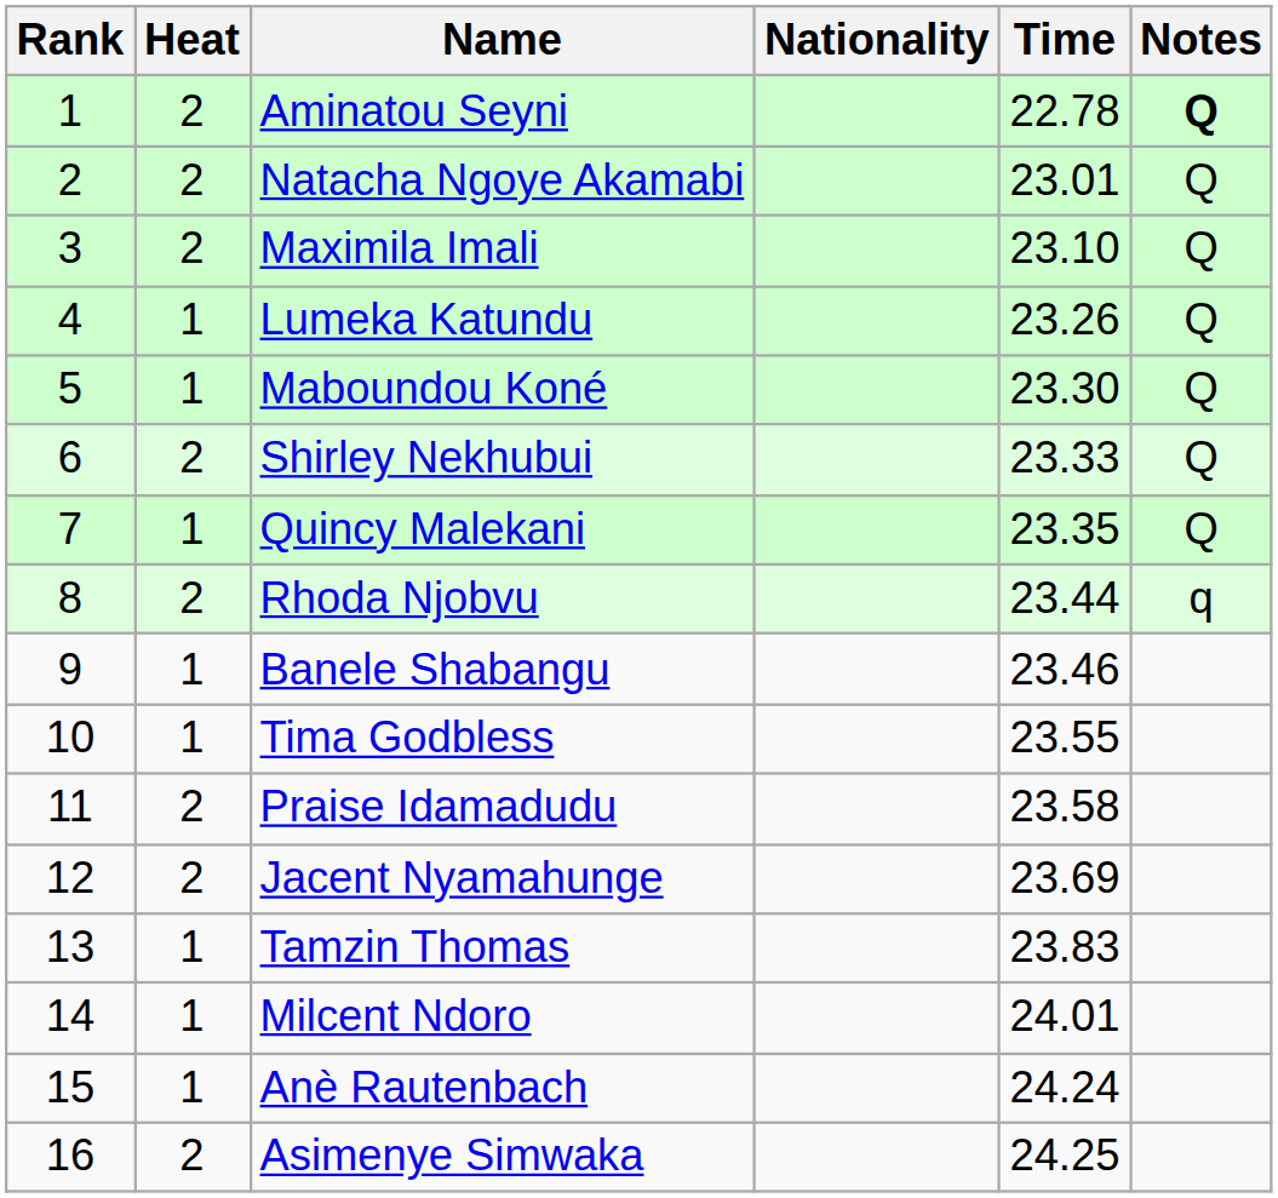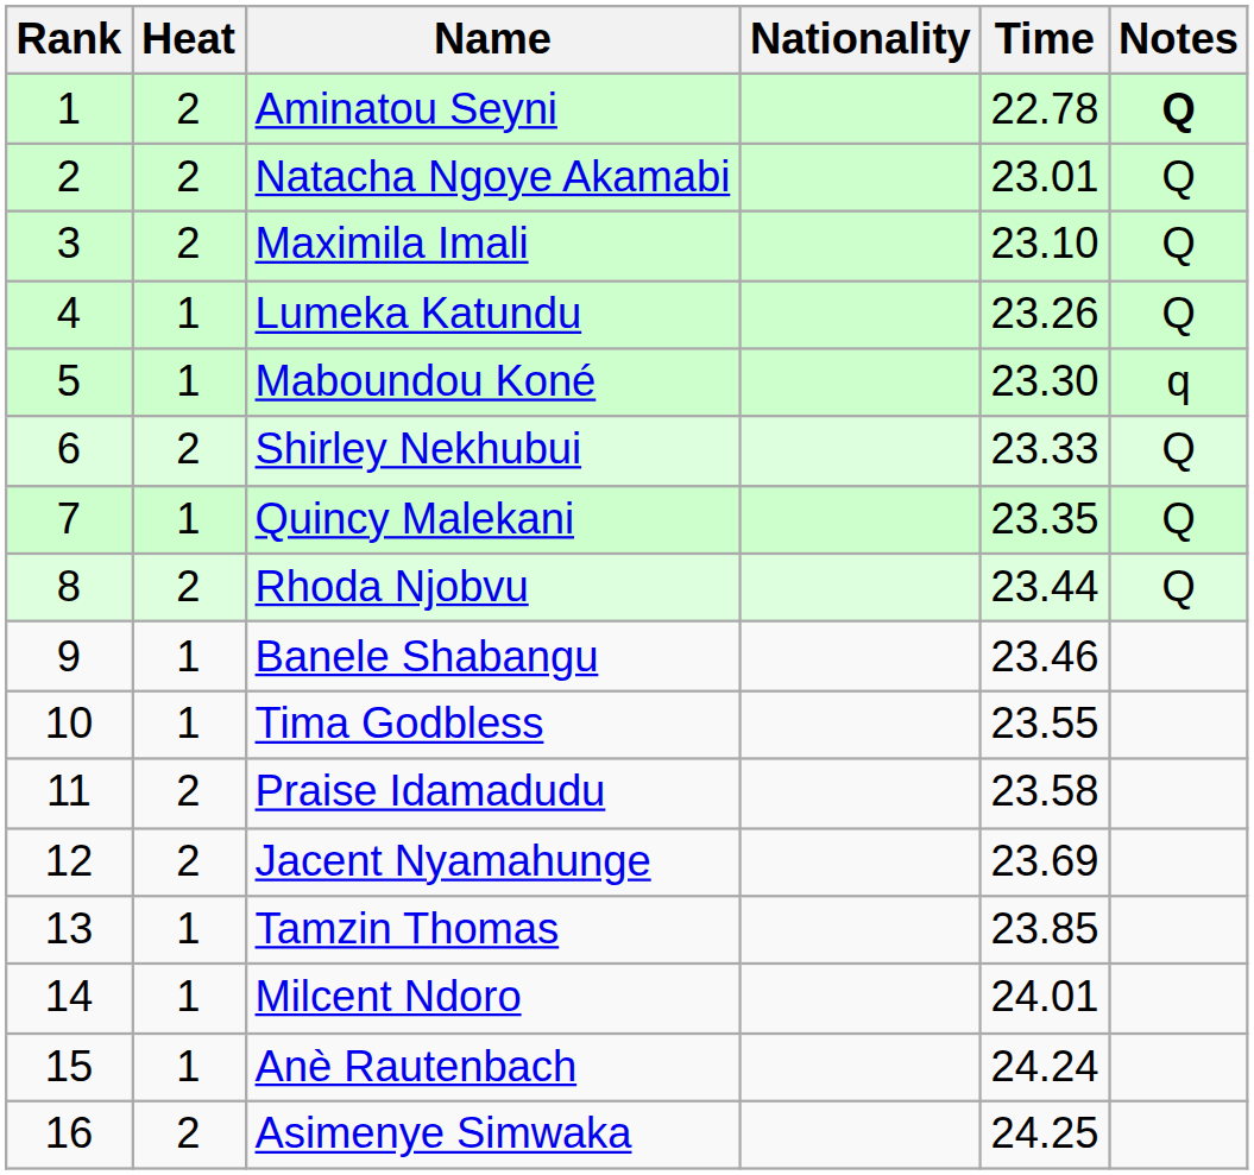Maboundou Koné | Notes: Q -> q
Rhoda Njobvu | Notes: q -> Q
Tamzin Thomas | Time: 23.83 -> 23.85
